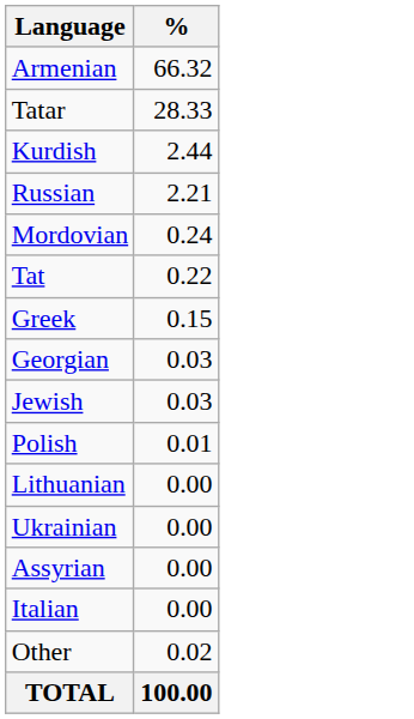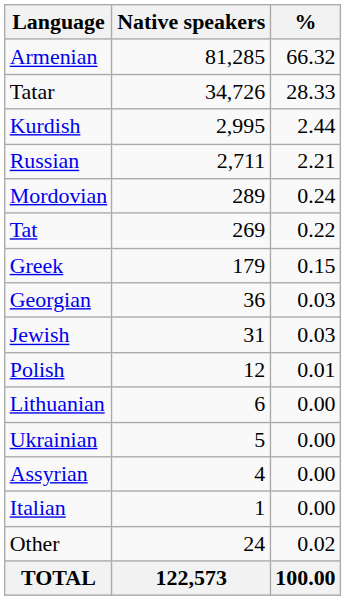+ column: Native speakers | 81,285 | 34,726 | 2,995 | 2,711 | 289 | 269 | 179 | 36 | 31 | 12 | 6 | 5 | 4 | 1 | 24 | 122,573
